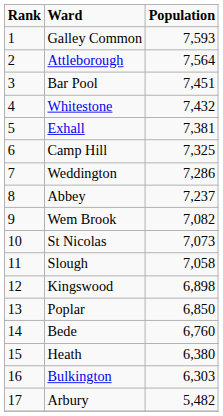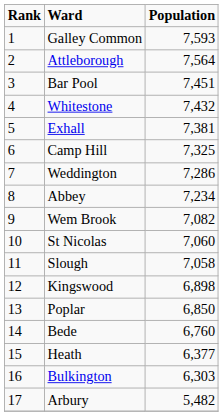Abbey | Population: 7,237 -> 7,234
St Nicolas | Population: 7,073 -> 7,060
Heath | Population: 6,380 -> 6,377
